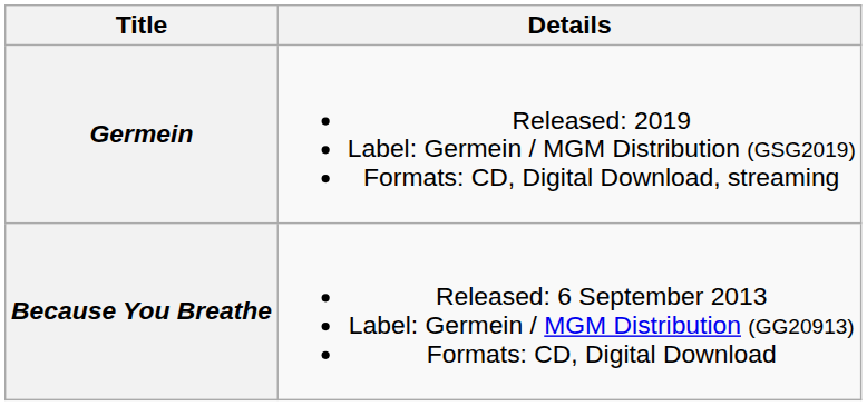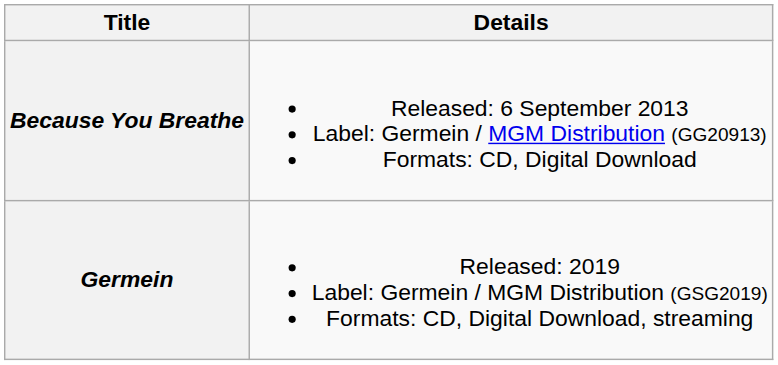rows swapped: Because You Breathe <-> Germein
